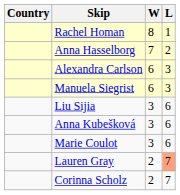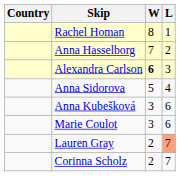Alexandra Carlson | W: normal -> bold
- row: Manuela Siegrist | 6 | 3
+ row: Anna Sidorova | 5 | 4
- row: Liu Sijia | 3 | 6
